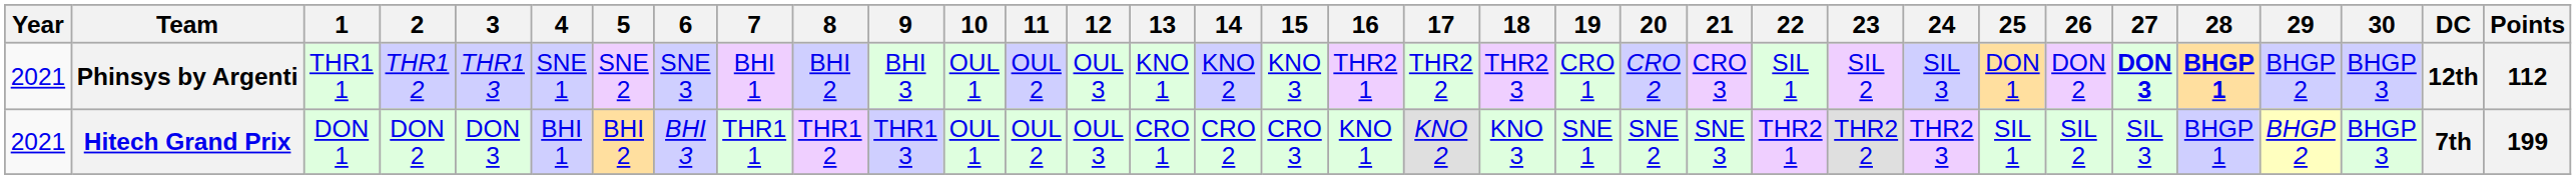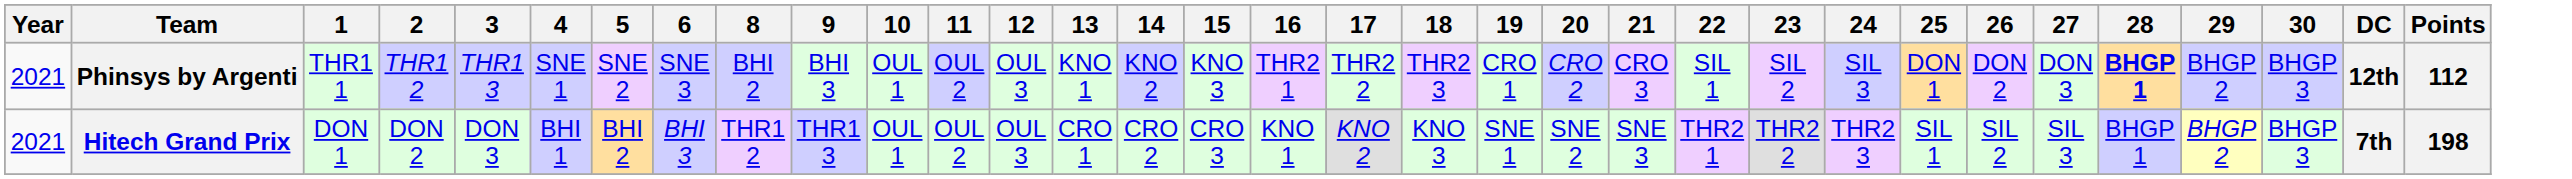- column: 7 | BHI 1 | THR1 1
Phinsys by Argenti | 27: bold -> normal
Hitech Grand Prix | Points: 199 -> 198
